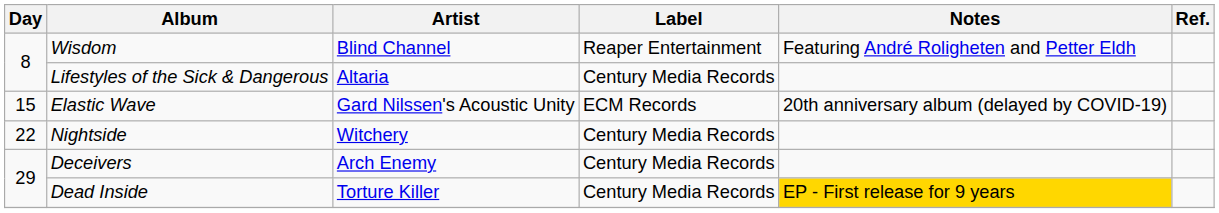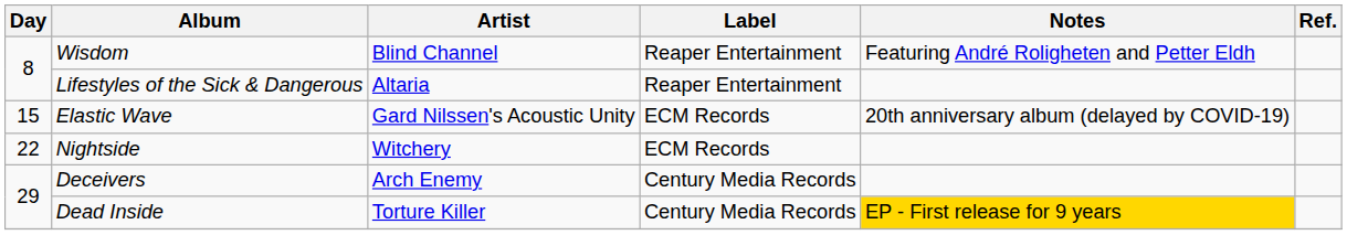Lifestyles of the Sick & Dangerous | Label: Century Media Records -> Reaper Entertainment
Nightside | Label: Century Media Records -> ECM Records
